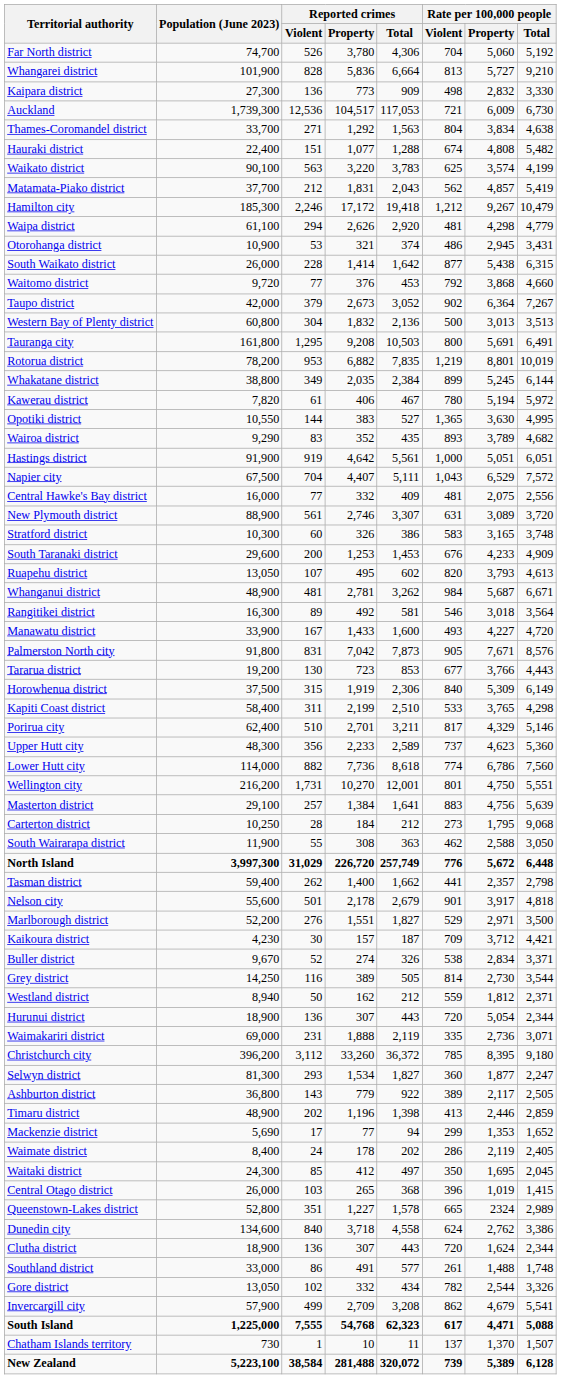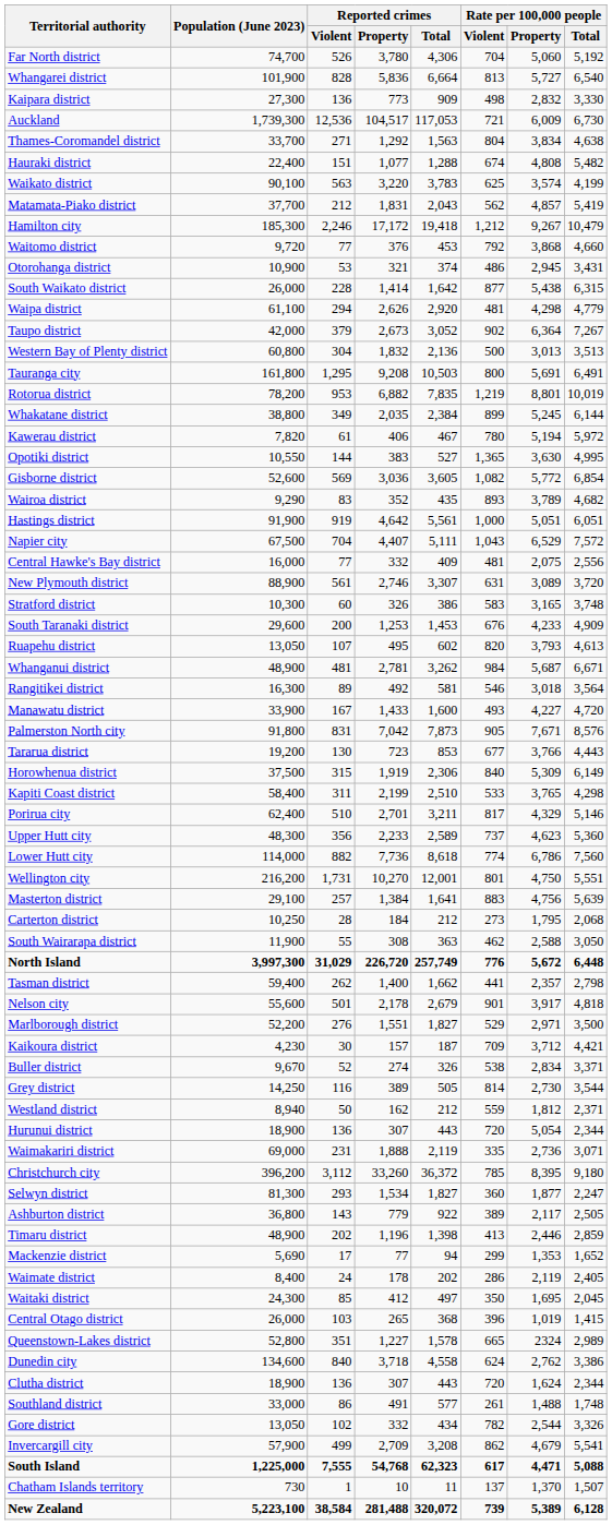Whangarei district | Rate per 100,000 people / Total: 9,210 -> 6,540
rows swapped: Waipa district <-> Waitomo district
+ row: Gisborne district | 52,600 | 569 | 3,036 | 3,605 | 1,082 | 5,772 | 6,854
Carterton district | Rate per 100,000 people / Total: 9,068 -> 2,068
